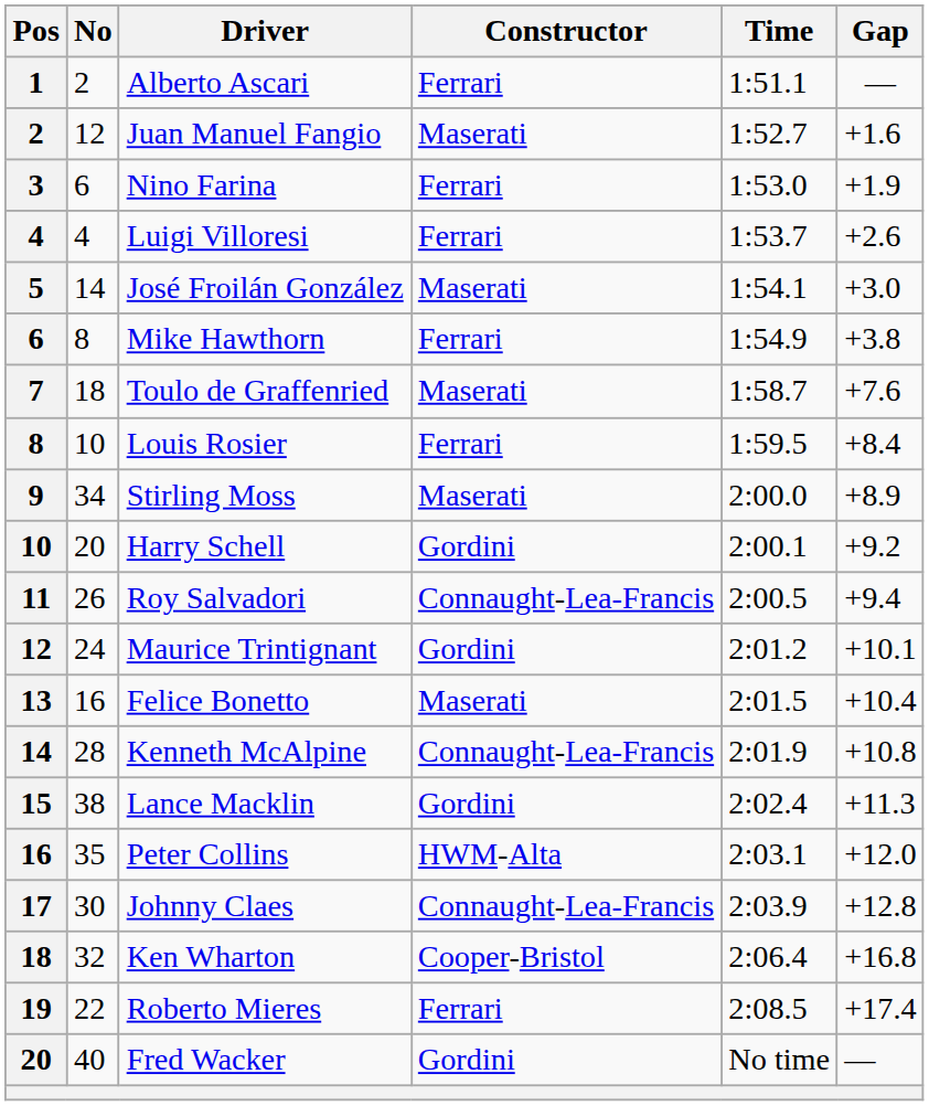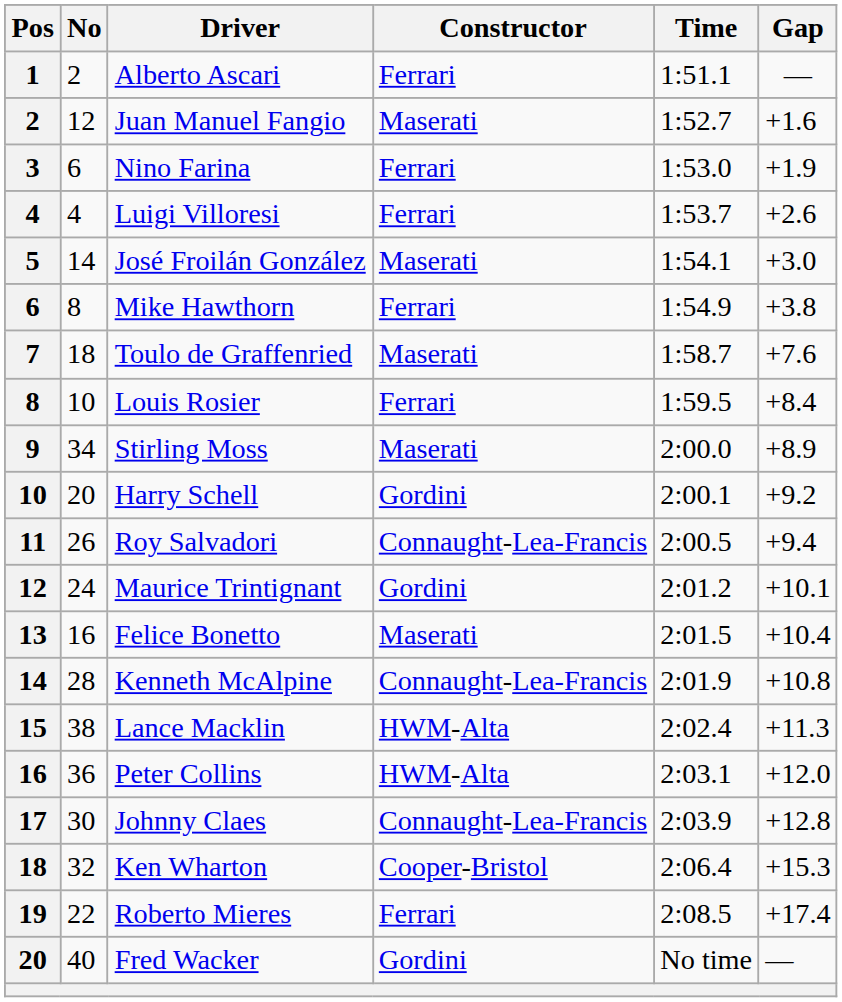Lance Macklin | Constructor: Gordini -> HWM-Alta
Peter Collins | No: 35 -> 36
Ken Wharton | Gap: +16.8 -> +15.3
